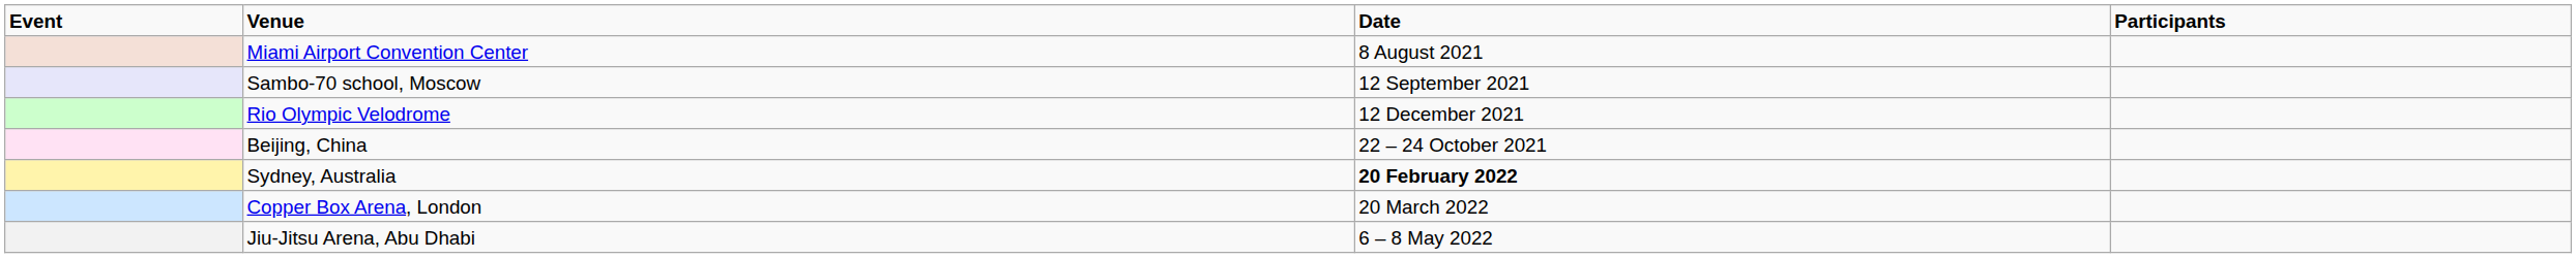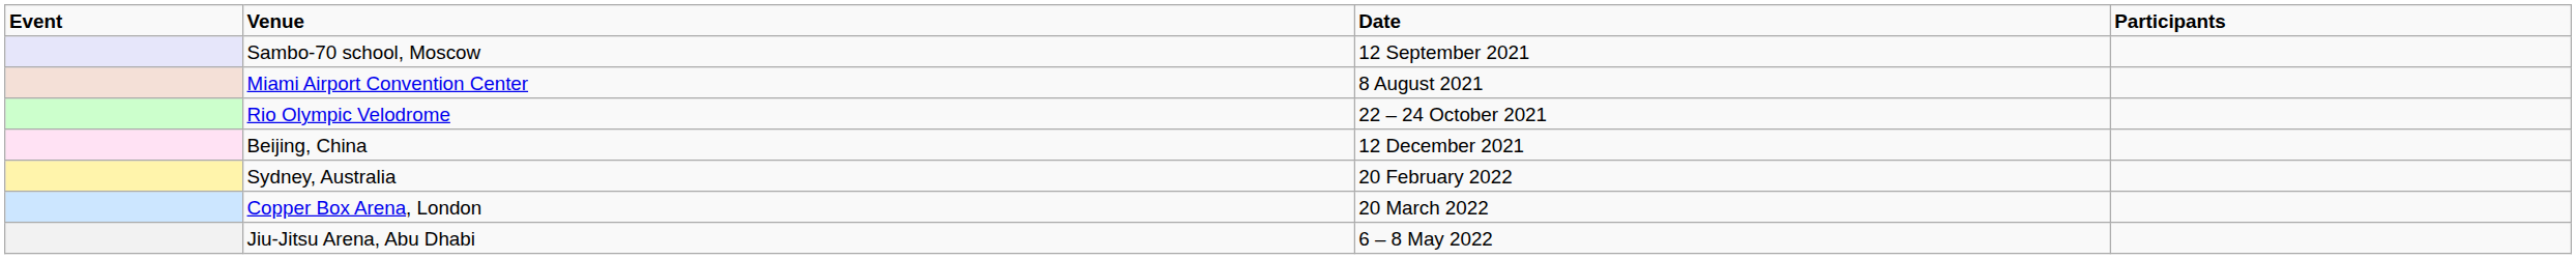rows swapped: Miami Airport Convention Center <-> Sambo-70 school, Moscow
Rio Olympic Velodrome | Date: 12 December 2021 -> 22 – 24 October 2021
Beijing, China | Date: 22 – 24 October 2021 -> 12 December 2021
Sydney, Australia | Date: bold -> normal
